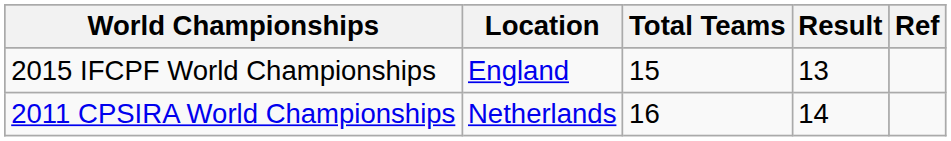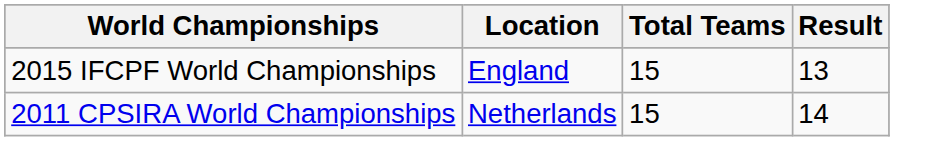- column: Ref
2011 CPSIRA World Championships | Total Teams: 16 -> 15
